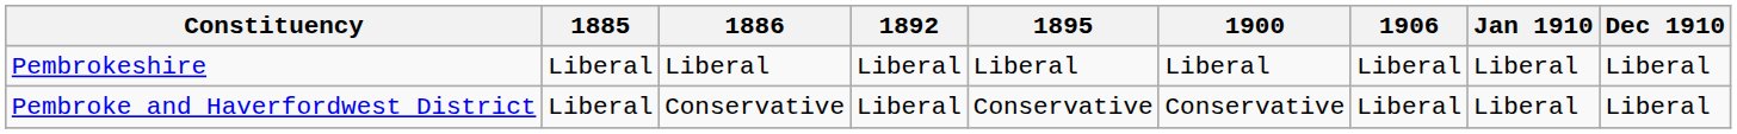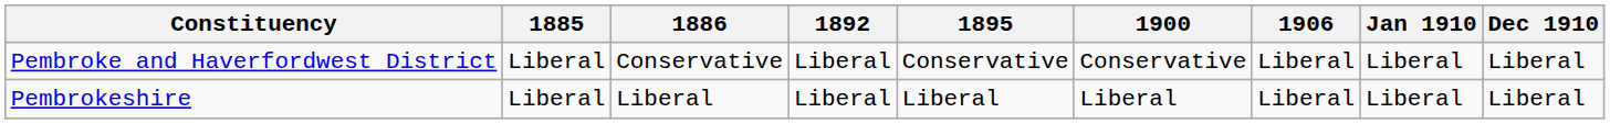rows swapped: Pembroke and Haverfordwest District <-> Pembrokeshire
